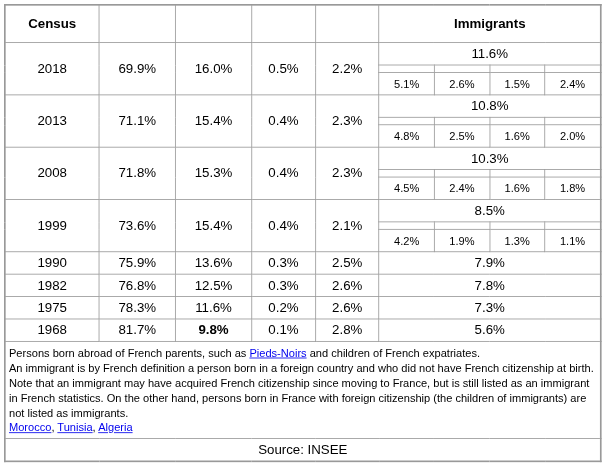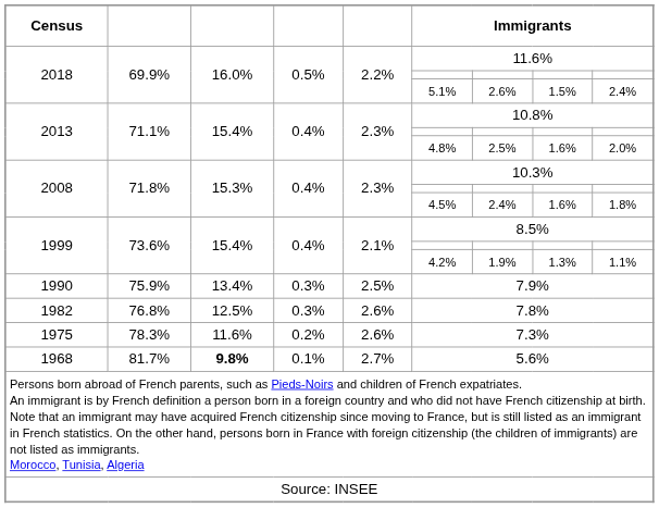1990 | column 3: 13.6% -> 13.4%
1968 | column 5: 2.8% -> 2.7%
